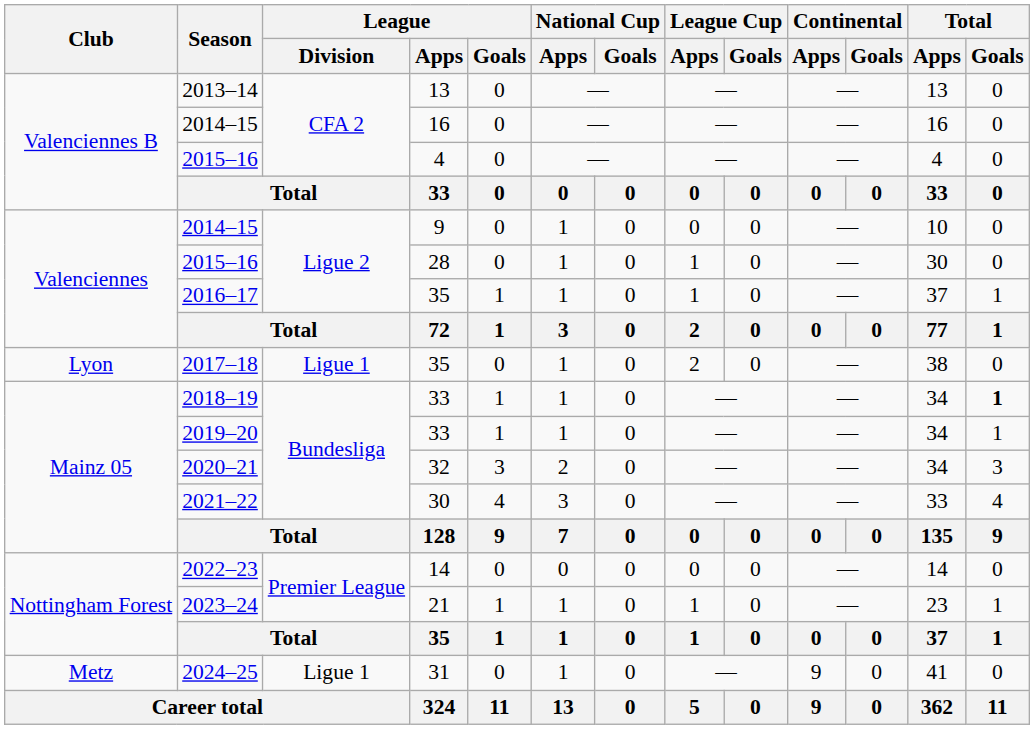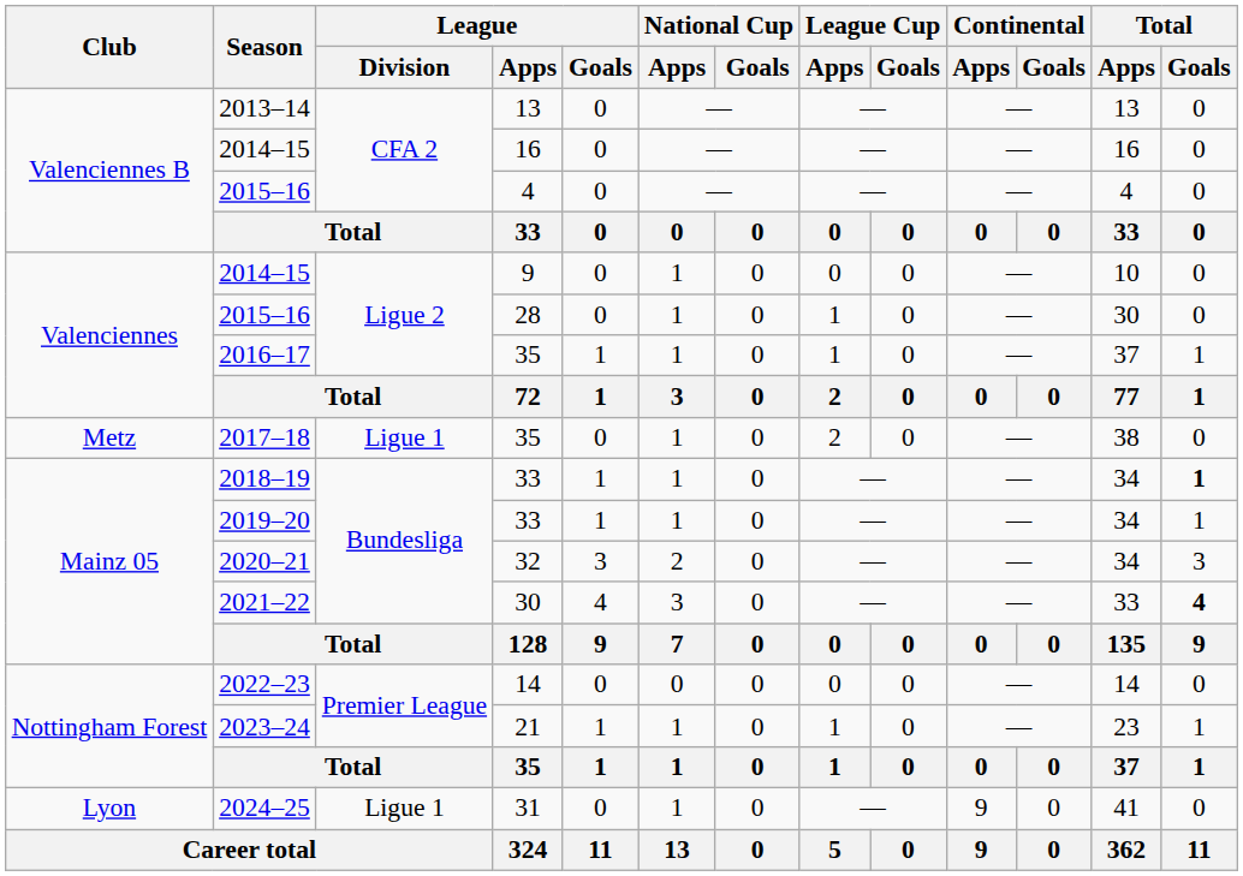2017–18 | Club: Lyon -> Metz
2021–22 | Total / Goals: normal -> bold
2024–25 | Club: Metz -> Lyon
